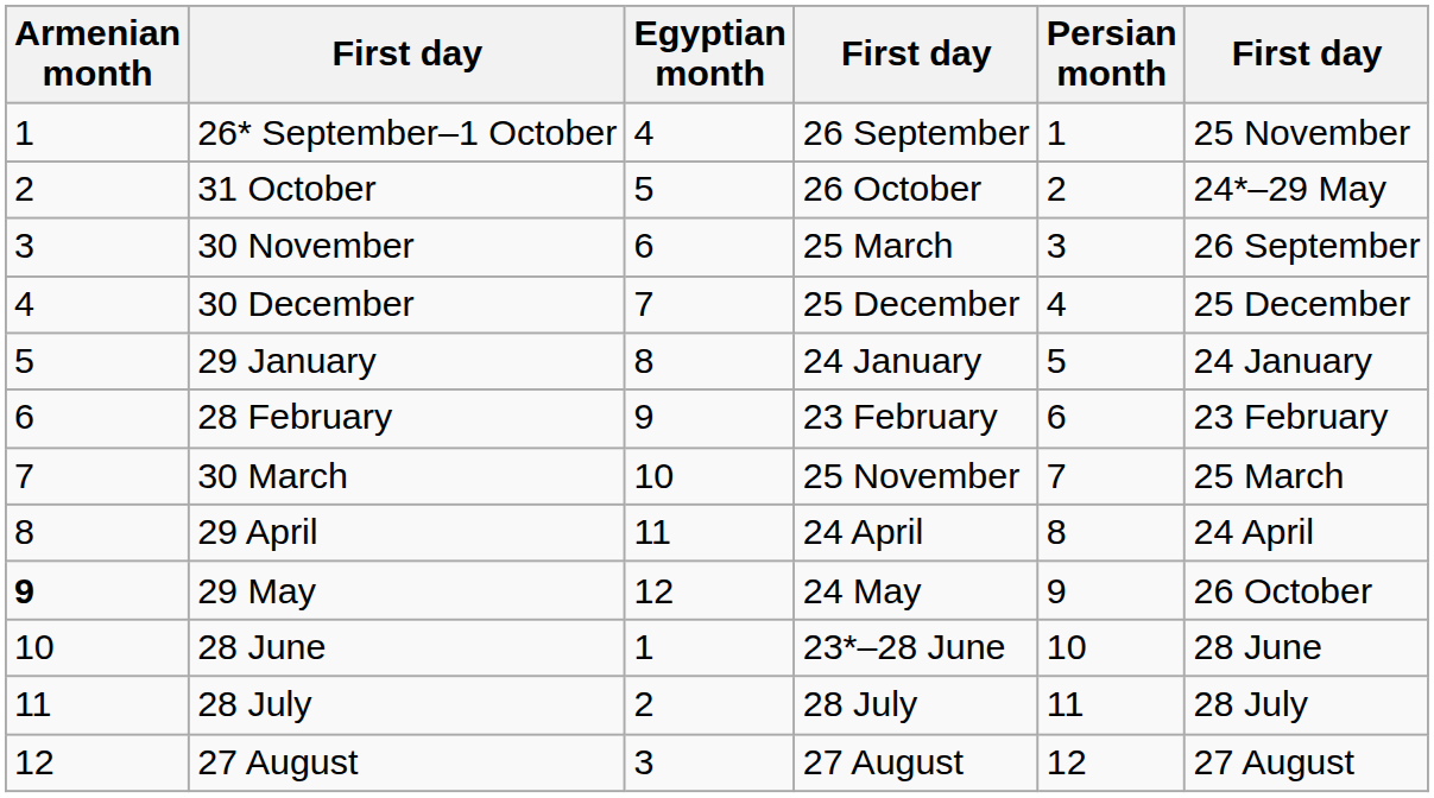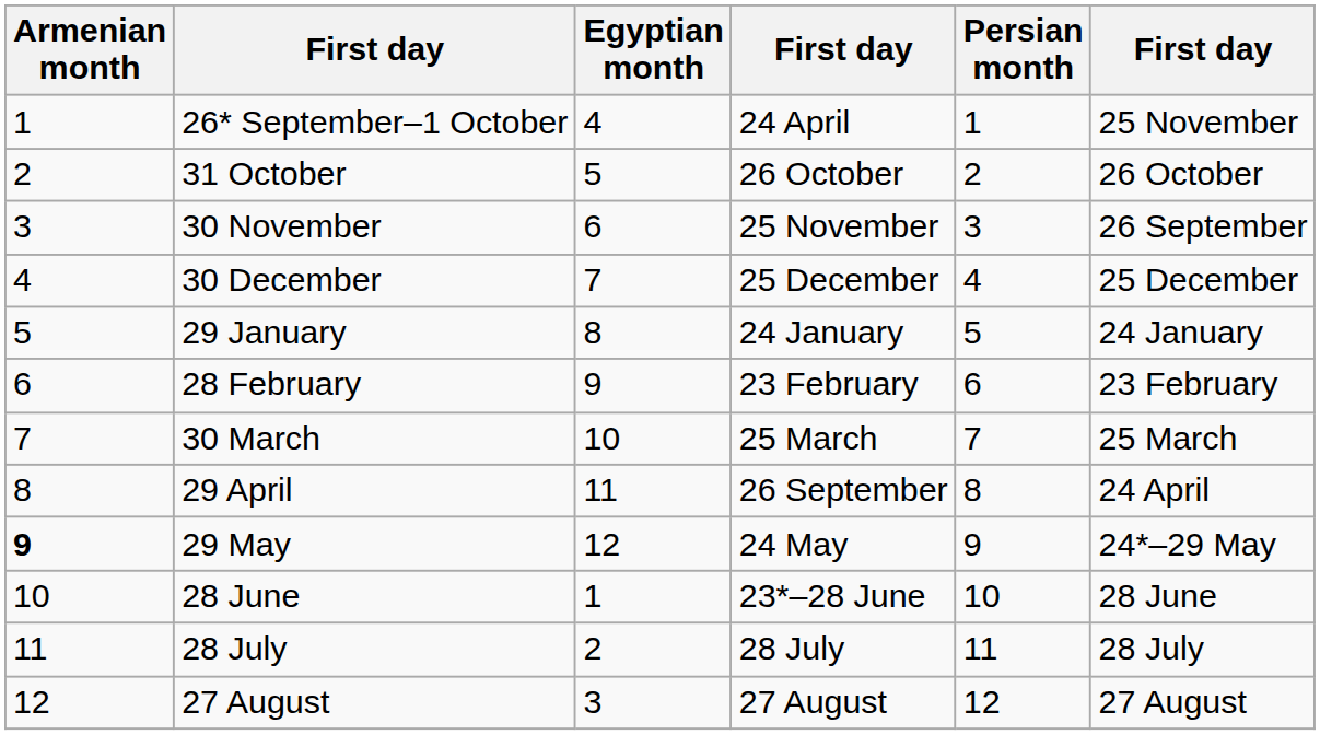26* September–1 October | column 4: 26 September -> 24 April
31 October | column 6: 24*–29 May -> 26 October
30 November | column 4: 25 March -> 25 November
30 March | column 4: 25 November -> 25 March
29 April | column 4: 24 April -> 26 September
29 May | column 6: 26 October -> 24*–29 May
